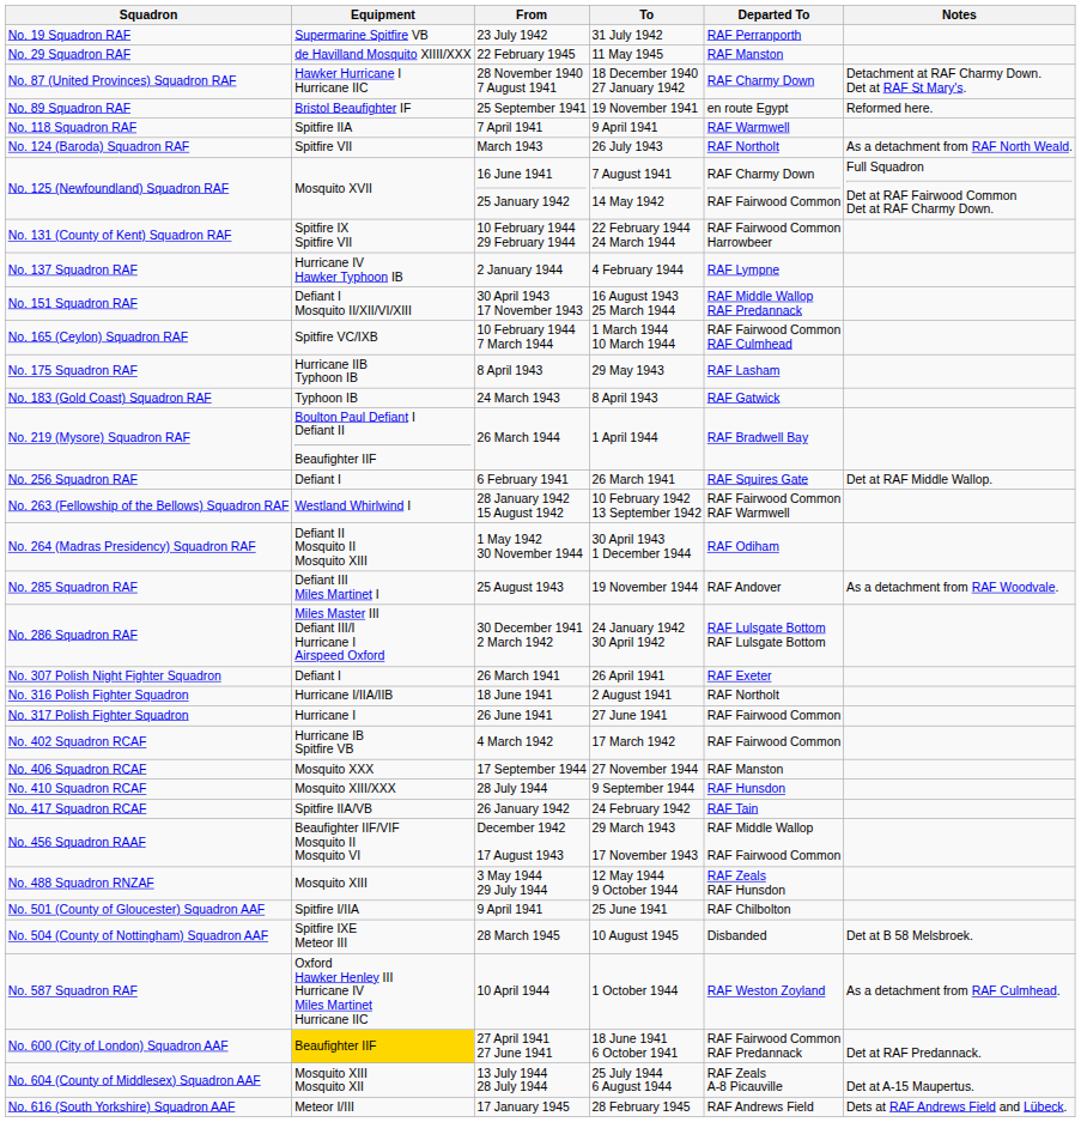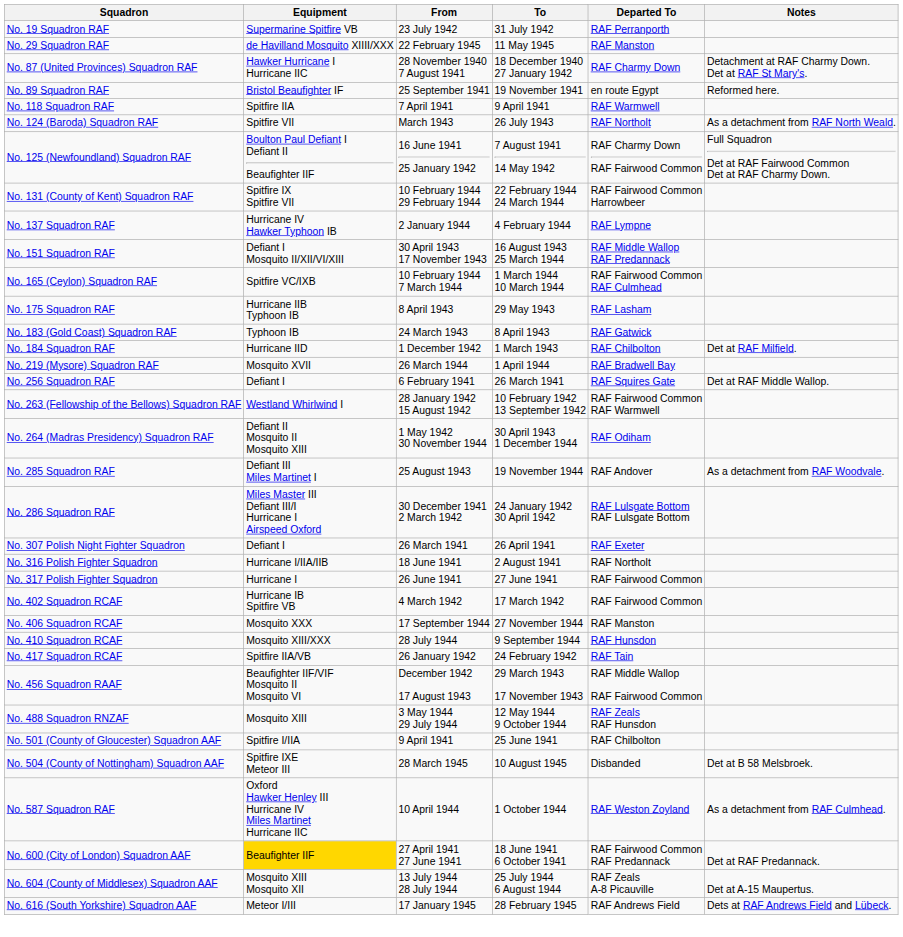No. 125 (Newfoundland) Squadron RAF | Equipment: Mosquito XVII -> Boulton Paul Defiant I Defiant II Beaufighter IIF
+ row: No. 184 Squadron RAF | Hurricane IID | 1 December 1942 | 1 March 1943 | RAF Chilbolton | Det at RAF Milfield.
No. 219 (Mysore) Squadron RAF | Equipment: Boulton Paul Defiant I Defiant II Beaufighter IIF -> Mosquito XVII
